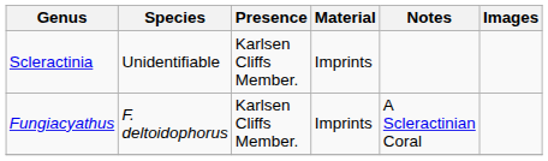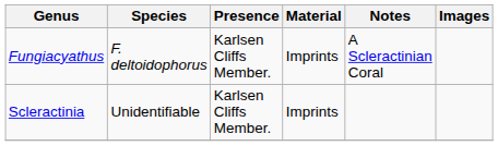rows swapped: Fungiacyathus <-> Scleractinia
